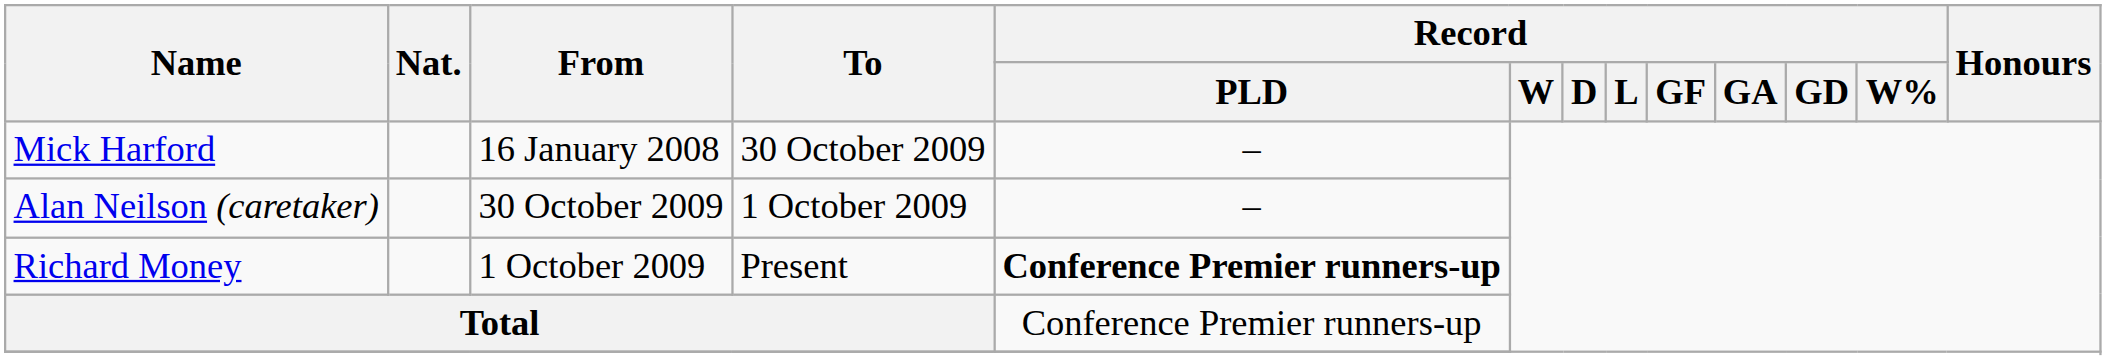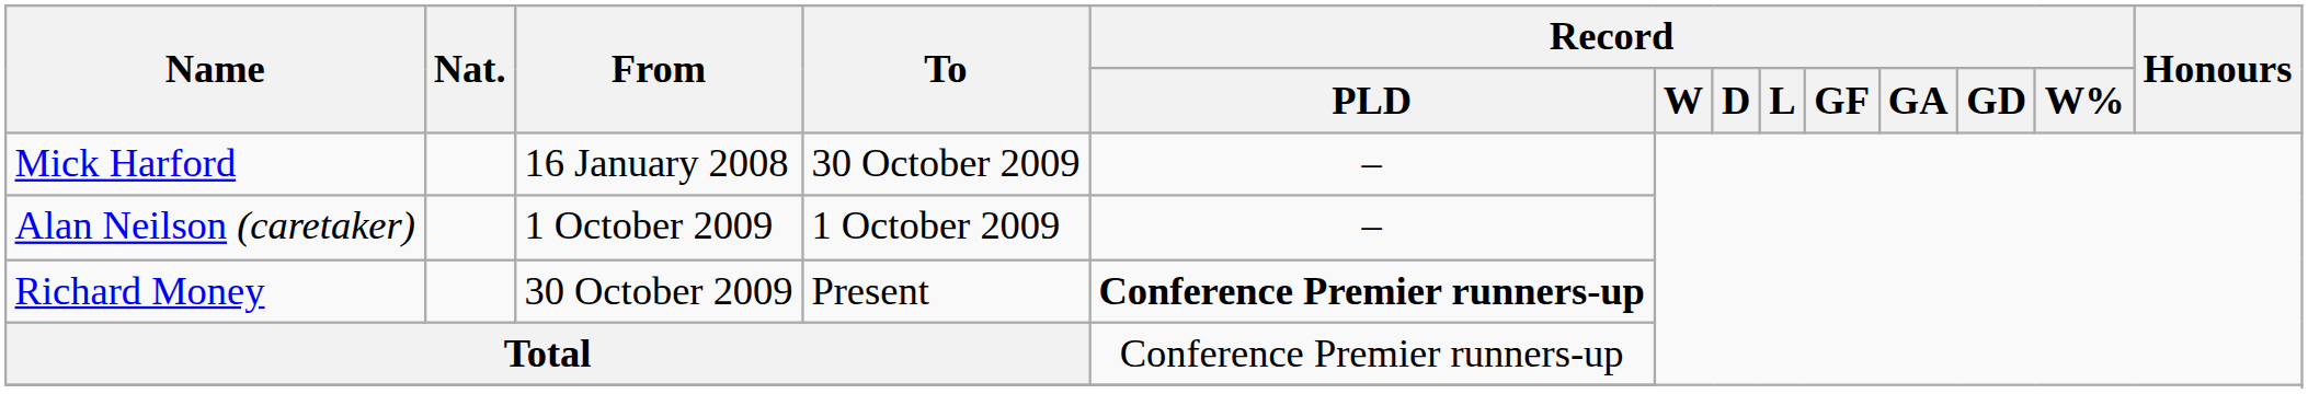Alan Neilson (caretaker) | From: 30 October 2009 -> 1 October 2009
Richard Money | From: 1 October 2009 -> 30 October 2009
